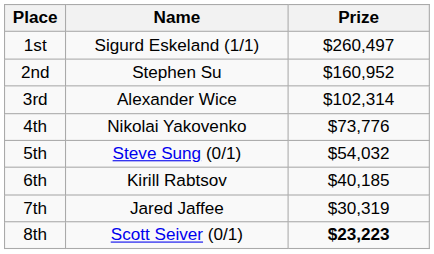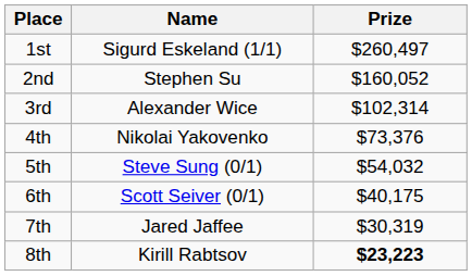2nd | Prize: $160,952 -> $160,052
4th | Prize: $73,776 -> $73,376
6th | Name: Kirill Rabtsov -> Scott Seiver (0/1)
6th | Prize: $40,185 -> $40,175
8th | Name: Scott Seiver (0/1) -> Kirill Rabtsov
